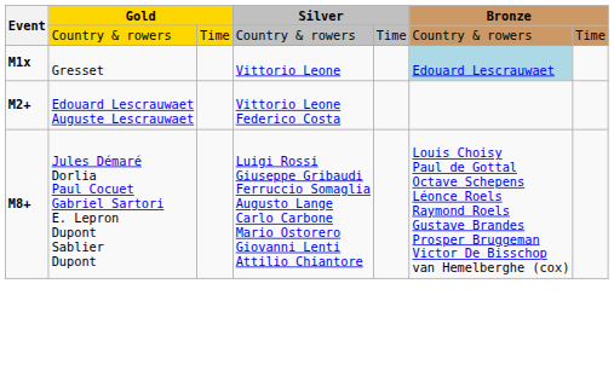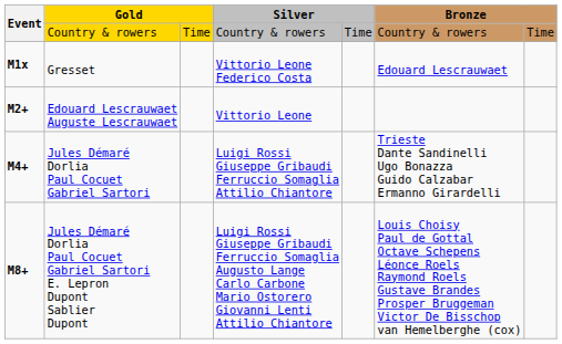Gresset | column 4: Vittorio Leone -> Vittorio Leone Federico Costa
Gresset | column 6: lightblue background -> no background
Edouard Lescrauwaet Auguste Lescrauwaet | column 4: Vittorio Leone Federico Costa -> Vittorio Leone
+ row: M4+ | Jules Démaré Dorlia Paul Cocuet Gabriel Sartori | Luigi Rossi Giuseppe Gribaudi Ferruccio Somaglia Attilio Chiantore | Trieste Dante Sandinelli Ugo Bonazza Guido Calzabar Ermanno Girardelli
